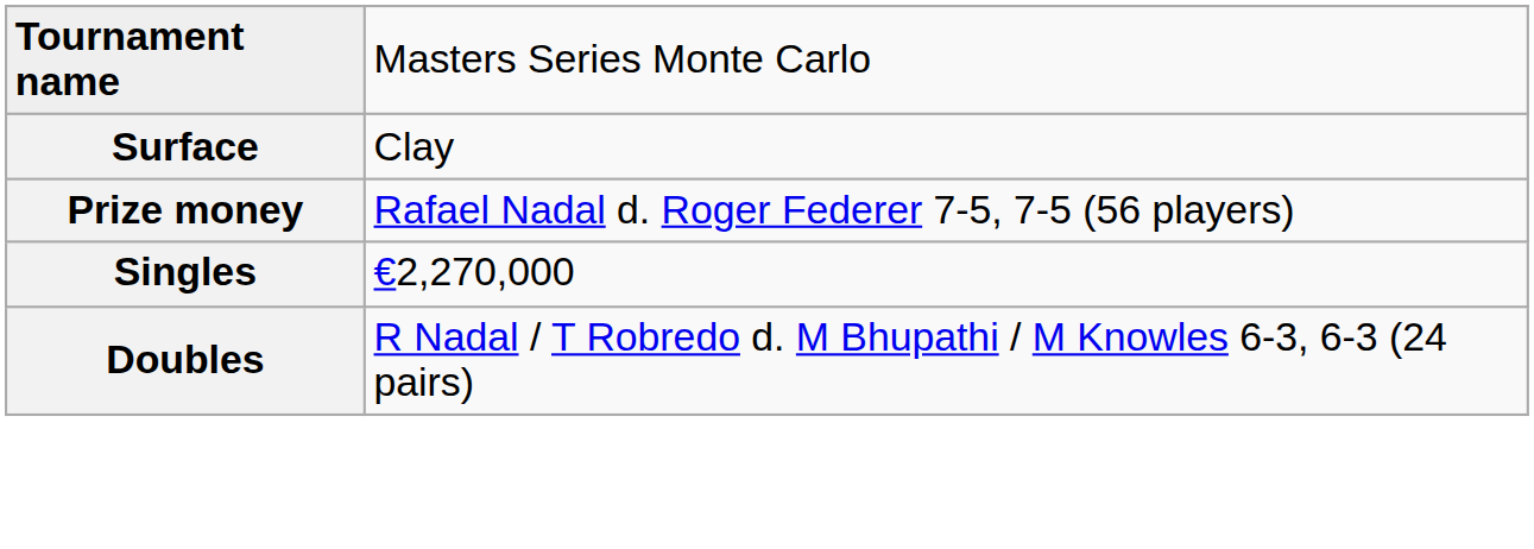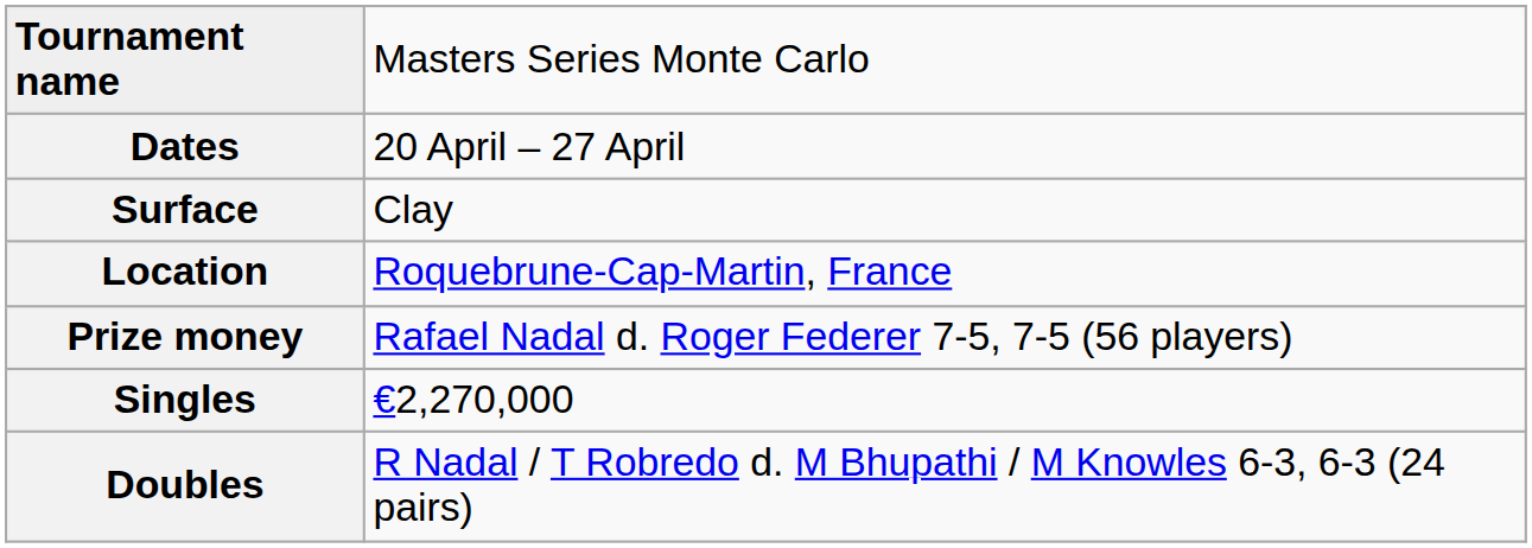+ row: Dates | 20 April – 27 April
+ row: Location | Roquebrune-Cap-Martin, France
